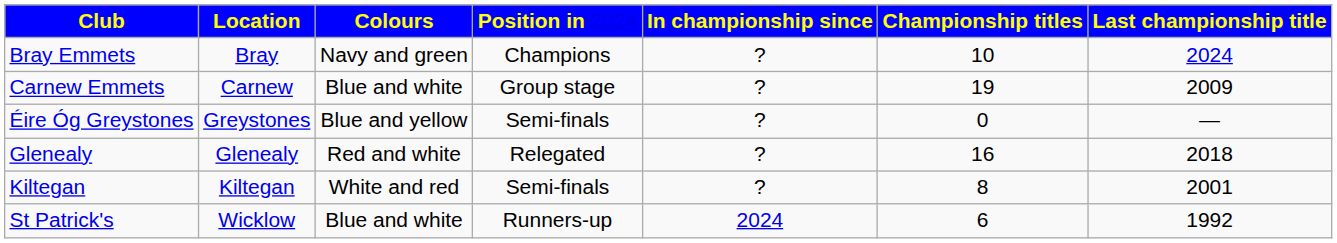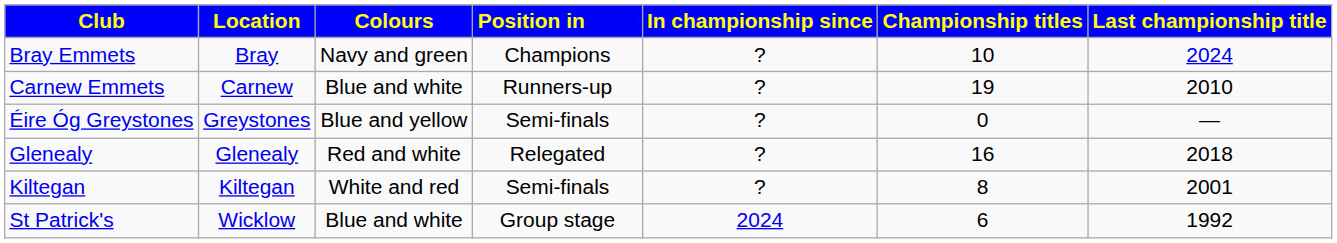Carnew Emmets | Position in 2024: Group stage -> Runners-up
Carnew Emmets | Last championship title: 2009 -> 2010
St Patrick's | Position in 2024: Runners-up -> Group stage
